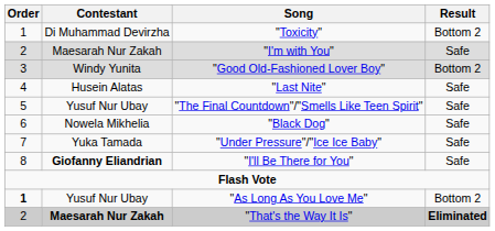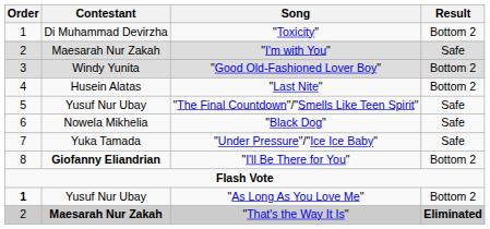"Last Nite" | Result: Safe -> Bottom 2
"I'll Be There for You" | Result: Safe -> Bottom 2
